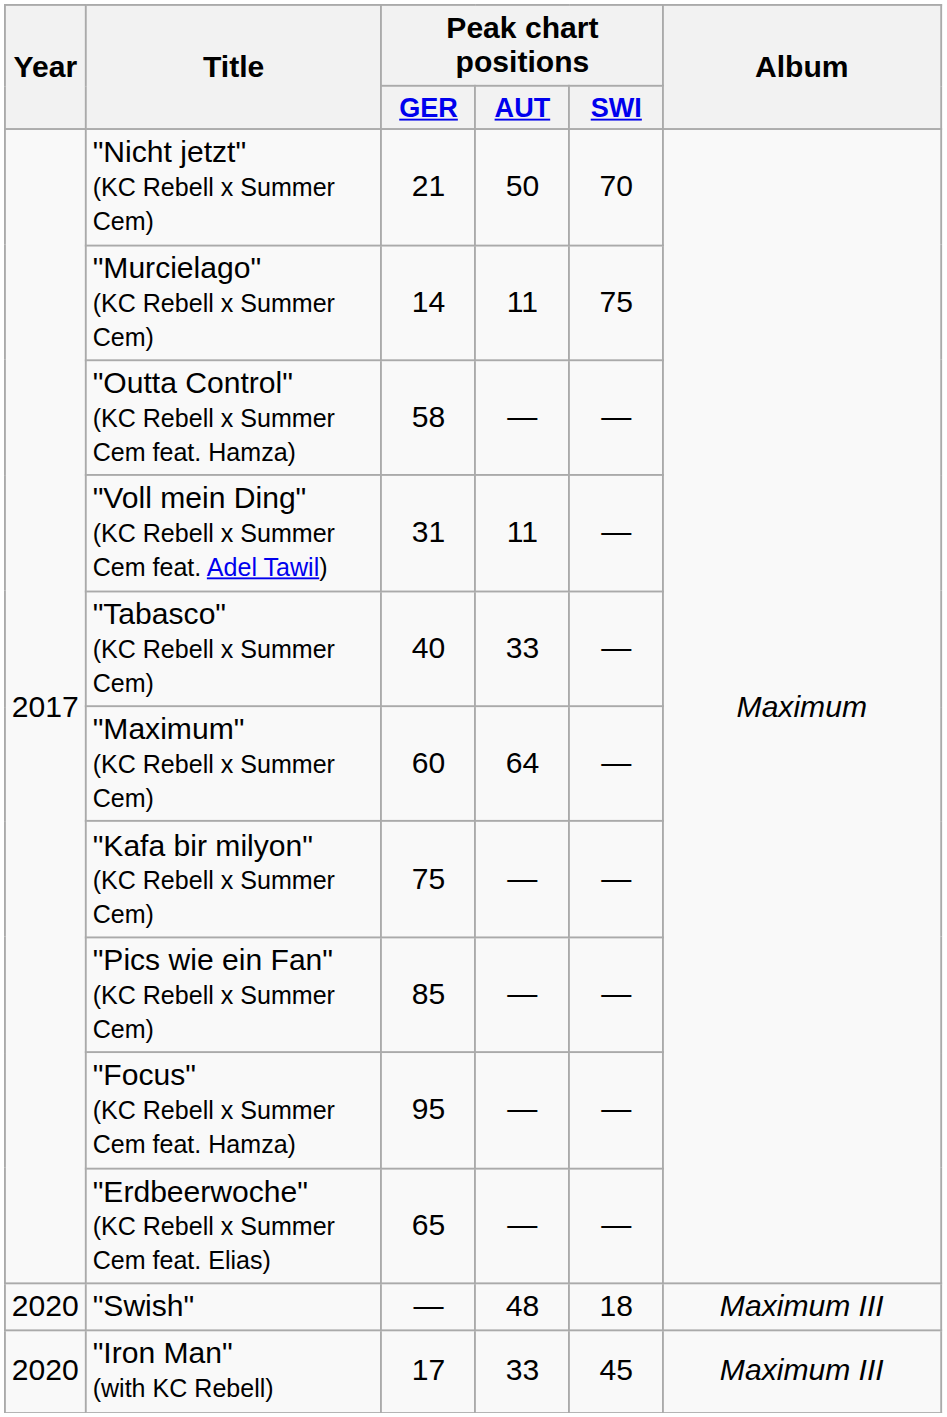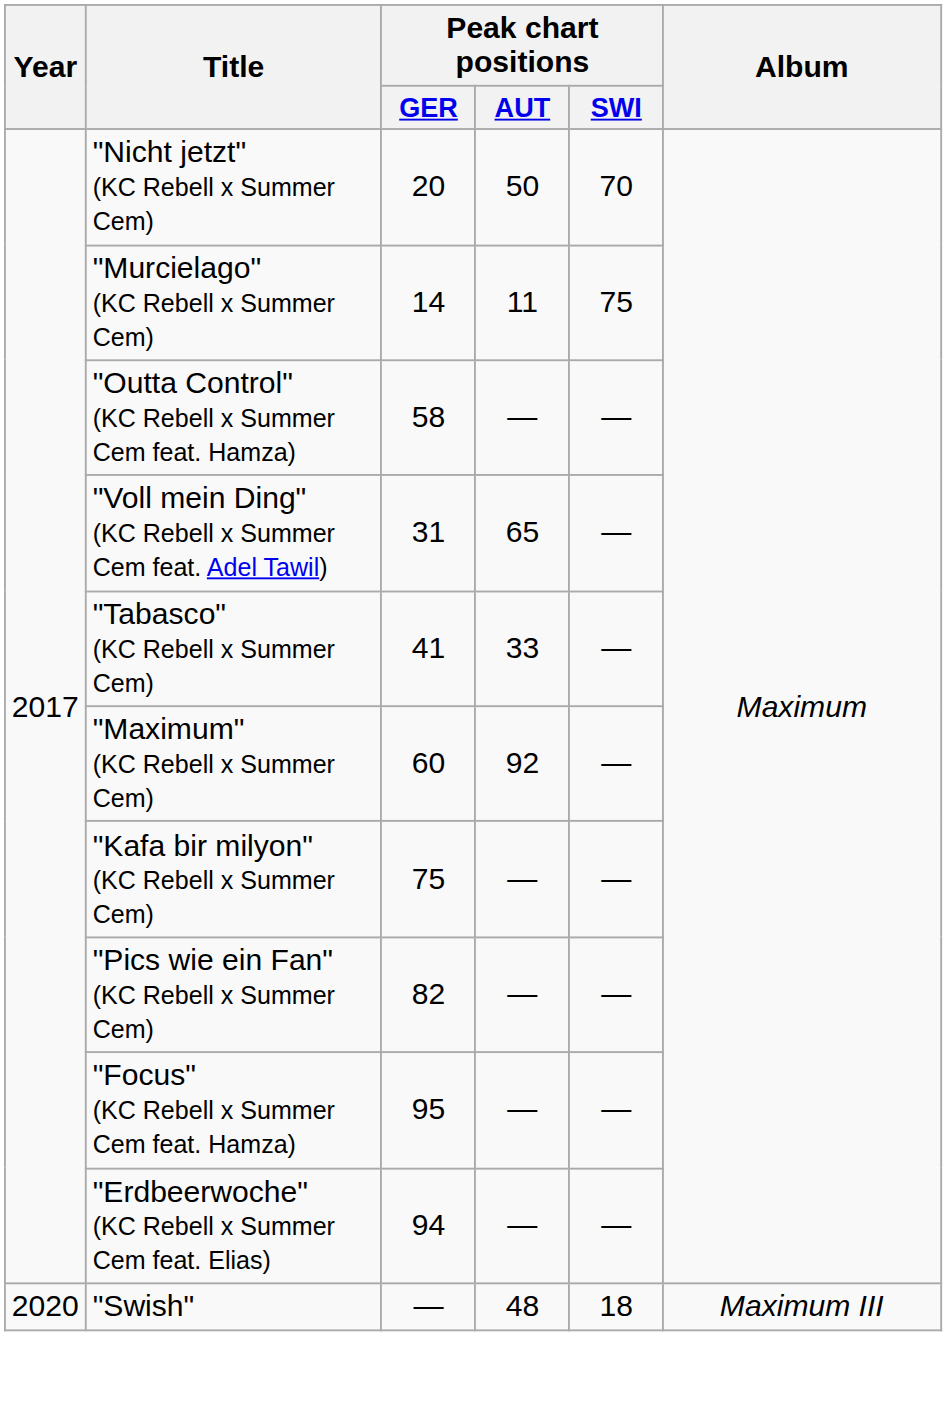"Nicht jetzt" (KC Rebell x Summer Cem) | Peak chart positions / GER: 21 -> 20
"Voll mein Ding" (KC Rebell x Summer Cem feat. Adel Tawil) | Peak chart positions / AUT: 11 -> 65
"Tabasco" (KC Rebell x Summer Cem) | Peak chart positions / GER: 40 -> 41
"Maximum" (KC Rebell x Summer Cem) | Peak chart positions / AUT: 64 -> 92
"Pics wie ein Fan" (KC Rebell x Summer Cem) | Peak chart positions / GER: 85 -> 82
"Erdbeerwoche" (KC Rebell x Summer Cem feat. Elias) | Peak chart positions / GER: 65 -> 94
- row: 2020 | "Iron Man" (with KC Rebell) | 17 | 33 | 45 | Maximum III
